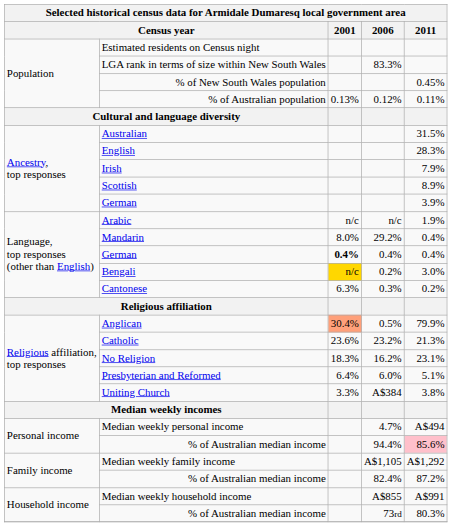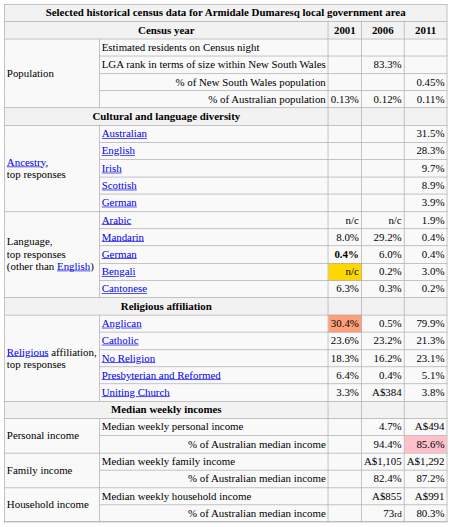Irish | 2011: 7.9% -> 9.7%
Language, top responses (other than English) / German | 2006: 0.4% -> 6.0%
Presbyterian and Reformed | 2006: 6.0% -> 0.4%
